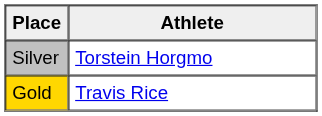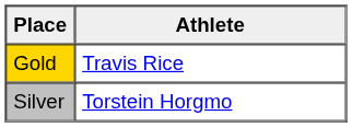rows swapped: Gold <-> Silver
